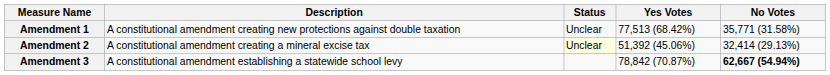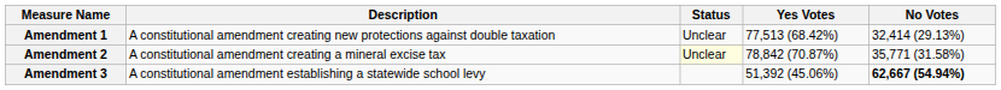Amendment 1 | No Votes: 35,771 (31.58%) -> 32,414 (29.13%)
Amendment 2 | Yes Votes: 51,392 (45.06%) -> 78,842 (70.87%)
Amendment 2 | No Votes: 32,414 (29.13%) -> 35,771 (31.58%)
Amendment 3 | Yes Votes: 78,842 (70.87%) -> 51,392 (45.06%)
